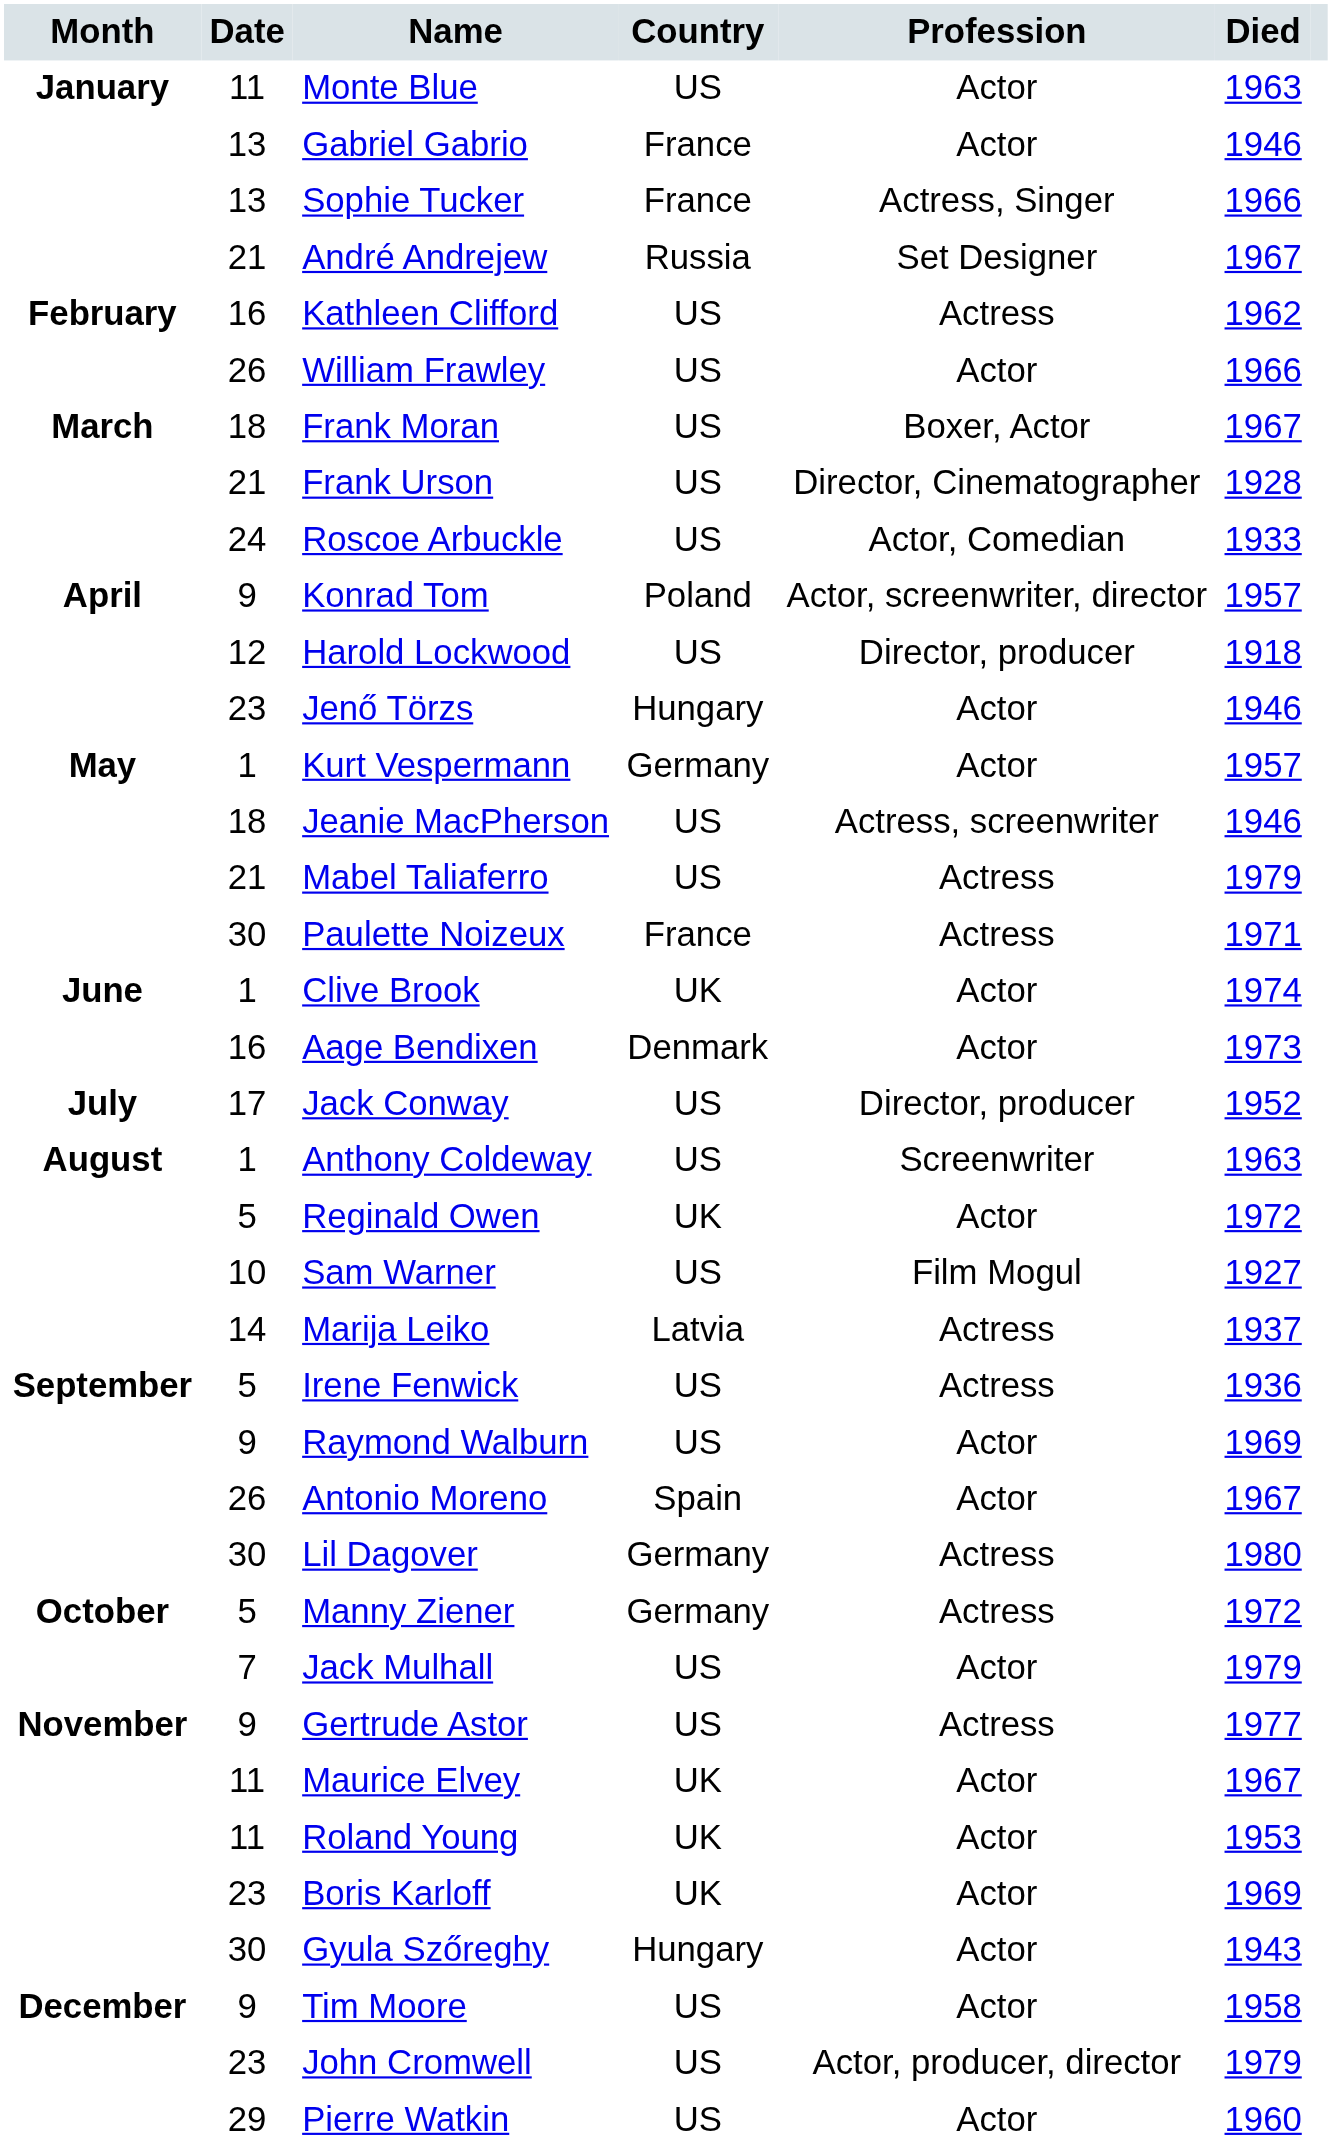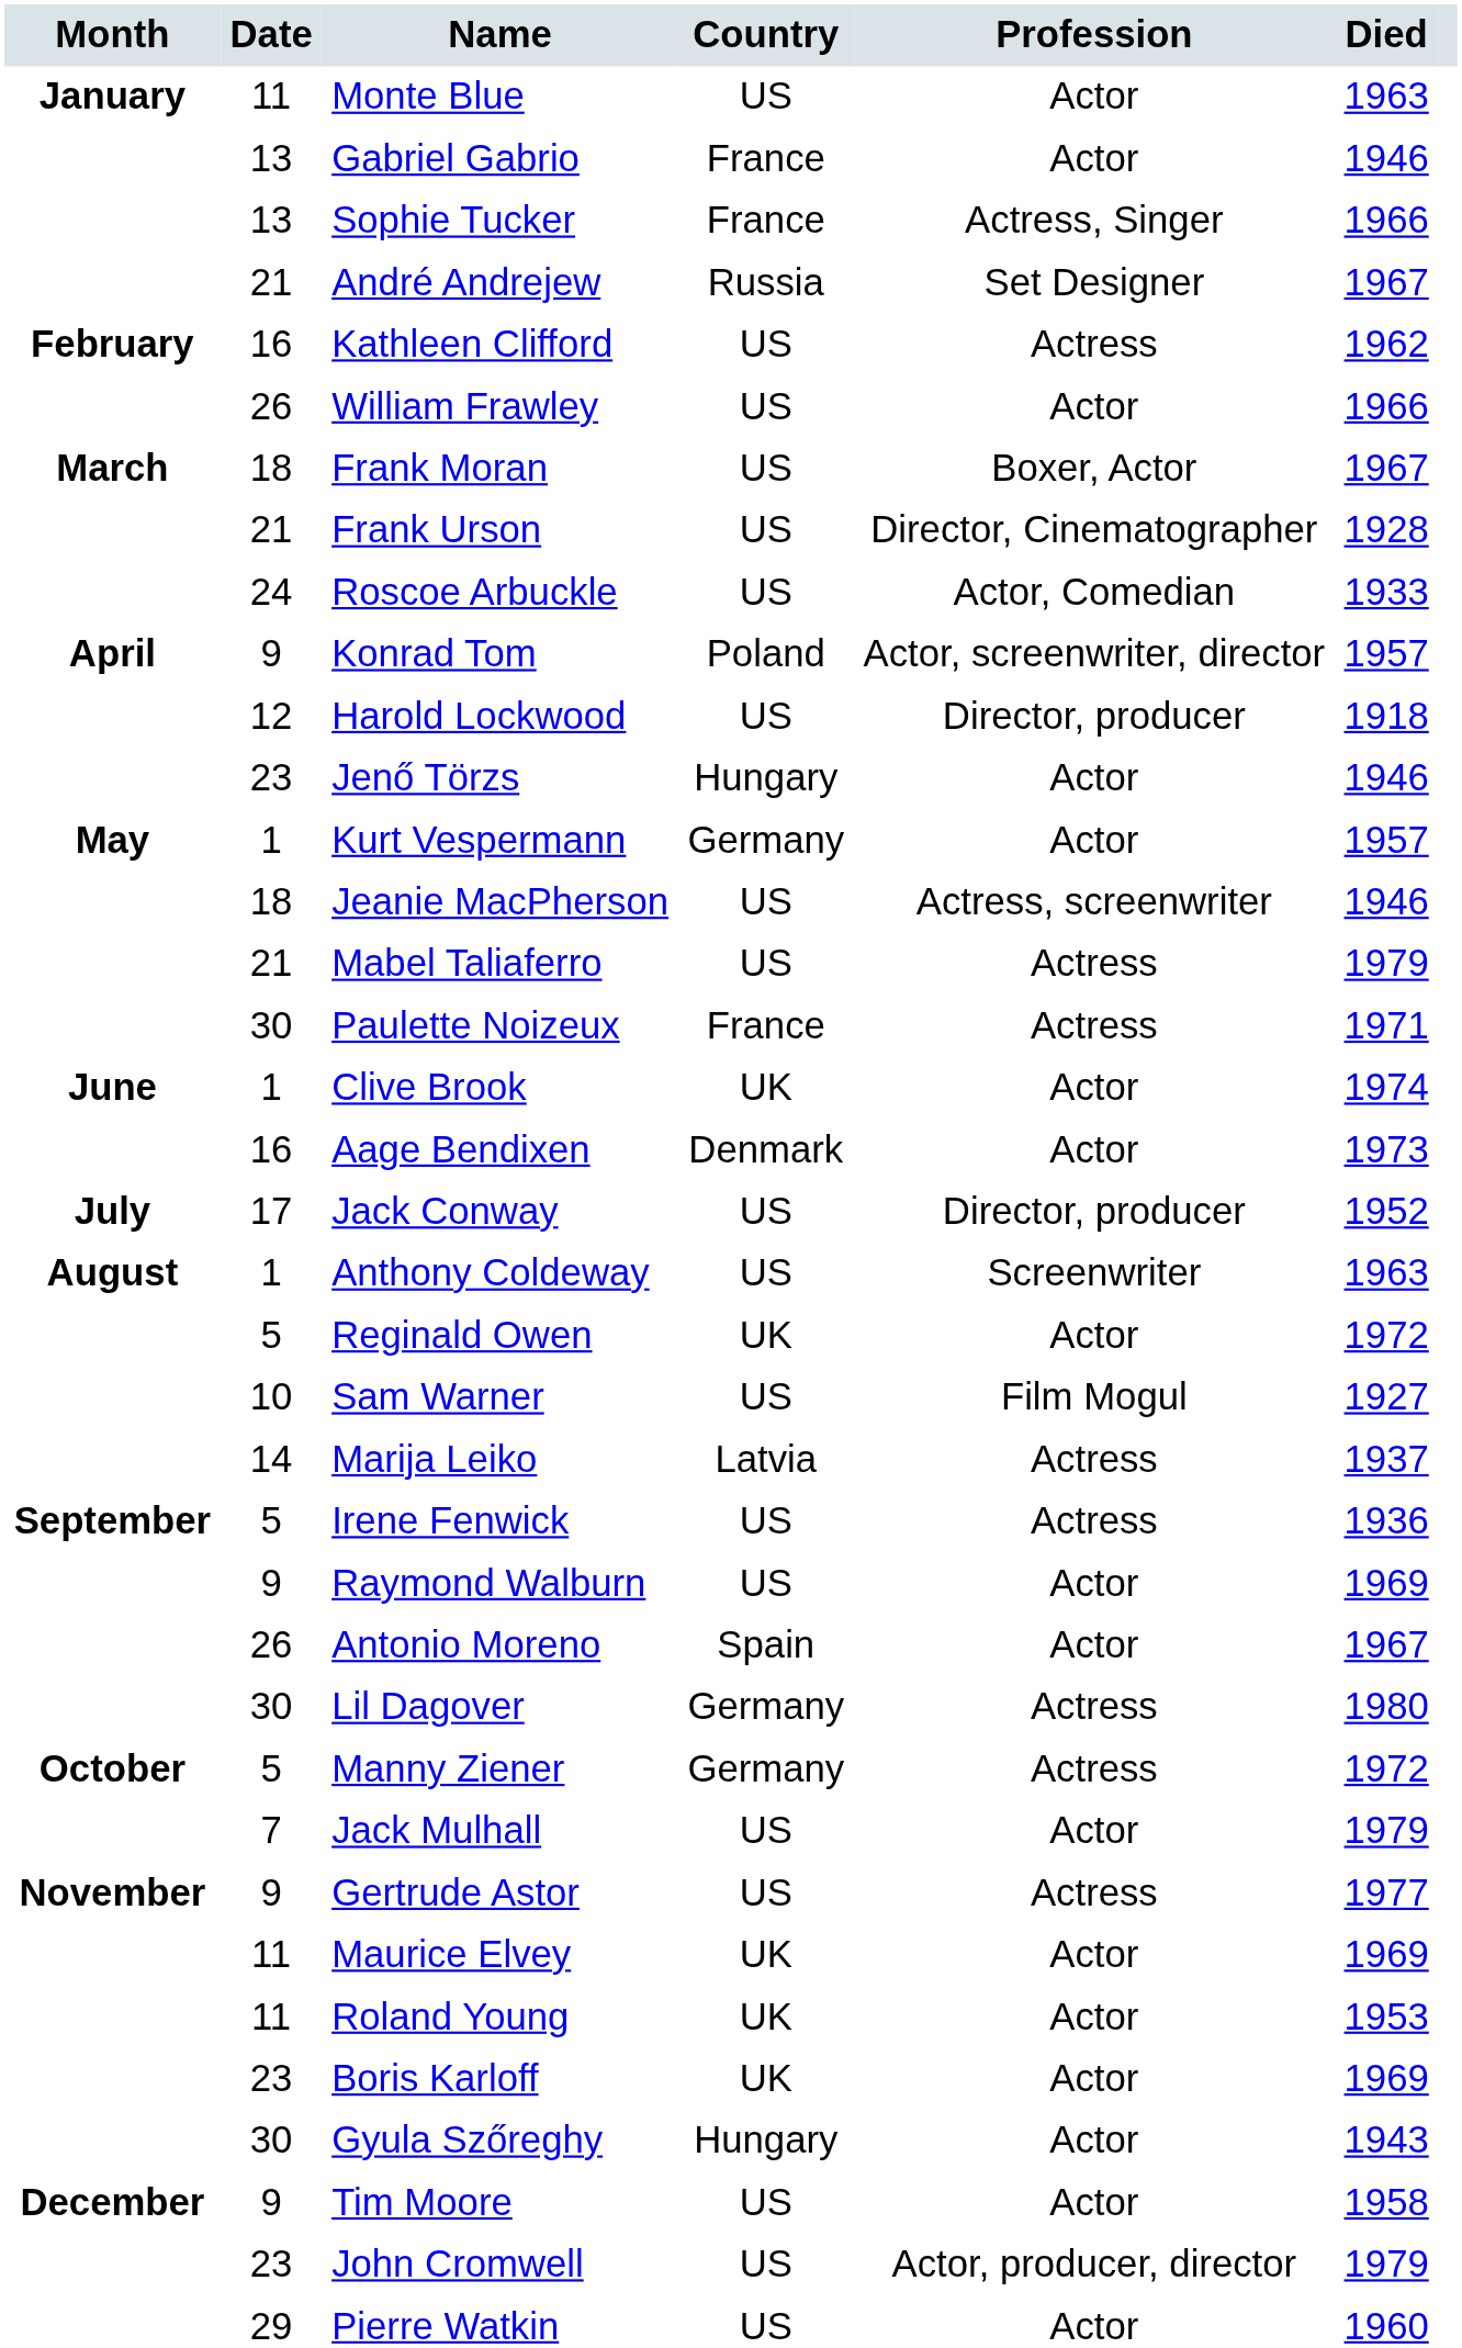Maurice Elvey | Died: 1967 -> 1969
